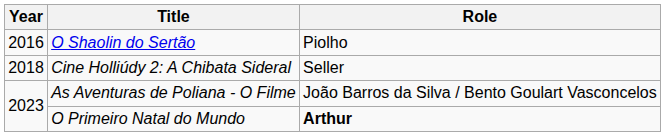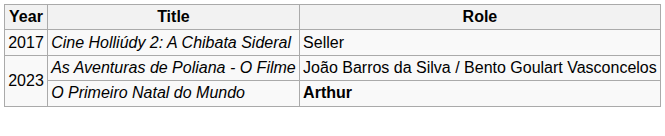- row: 2016 | O Shaolin do Sertão | Piolho
Cine Holliúdy 2: A Chibata Sideral | Year: 2018 -> 2017
